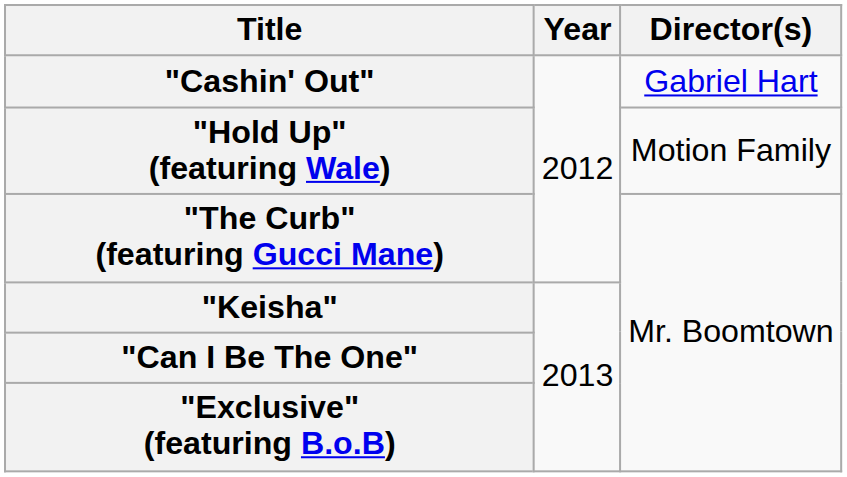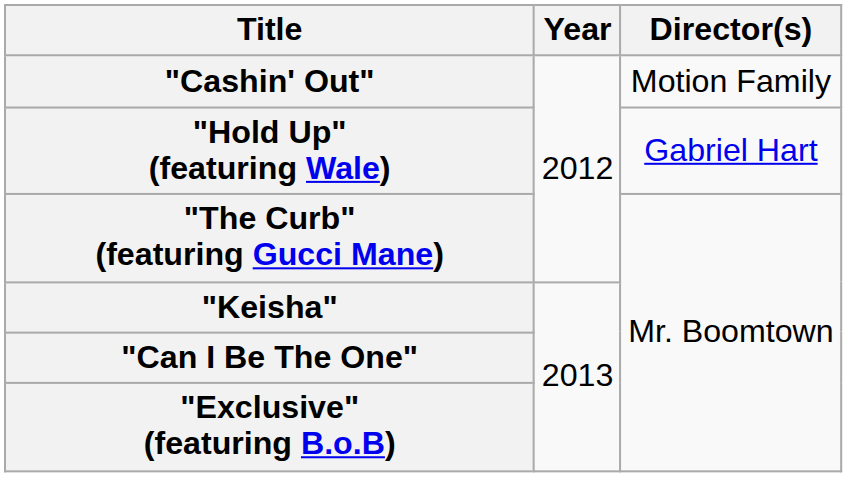"Cashin' Out" | Director(s): Gabriel Hart -> Motion Family
"Hold Up" (featuring Wale) | Director(s): Motion Family -> Gabriel Hart
